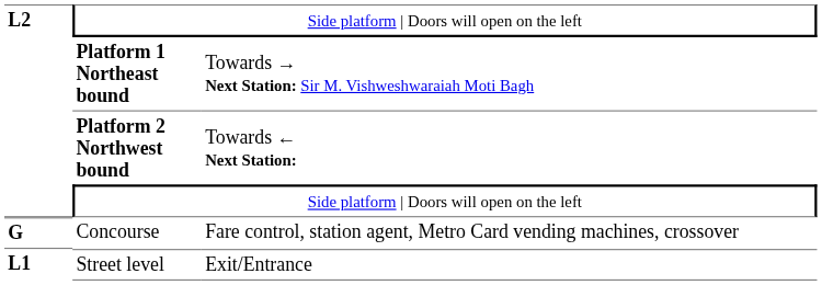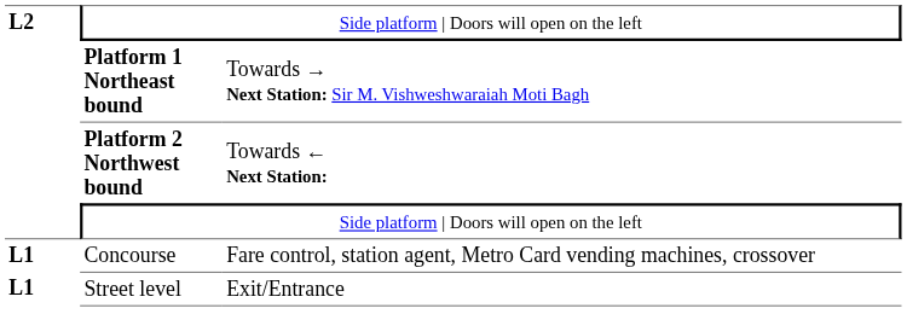Concourse | column 1: G -> L1
